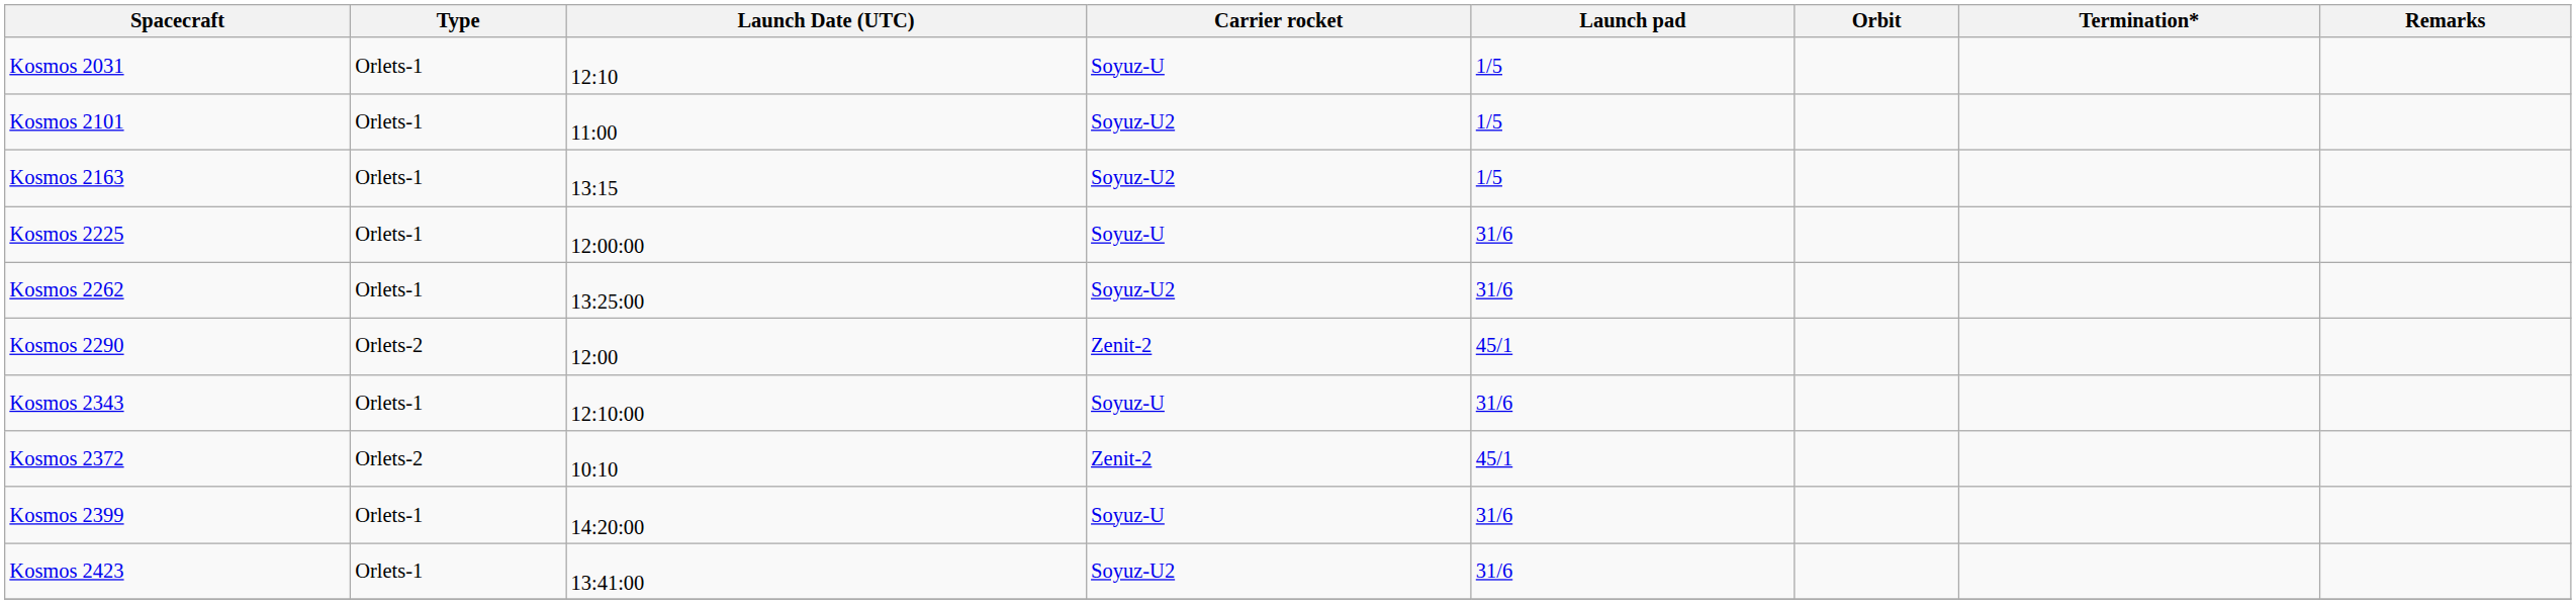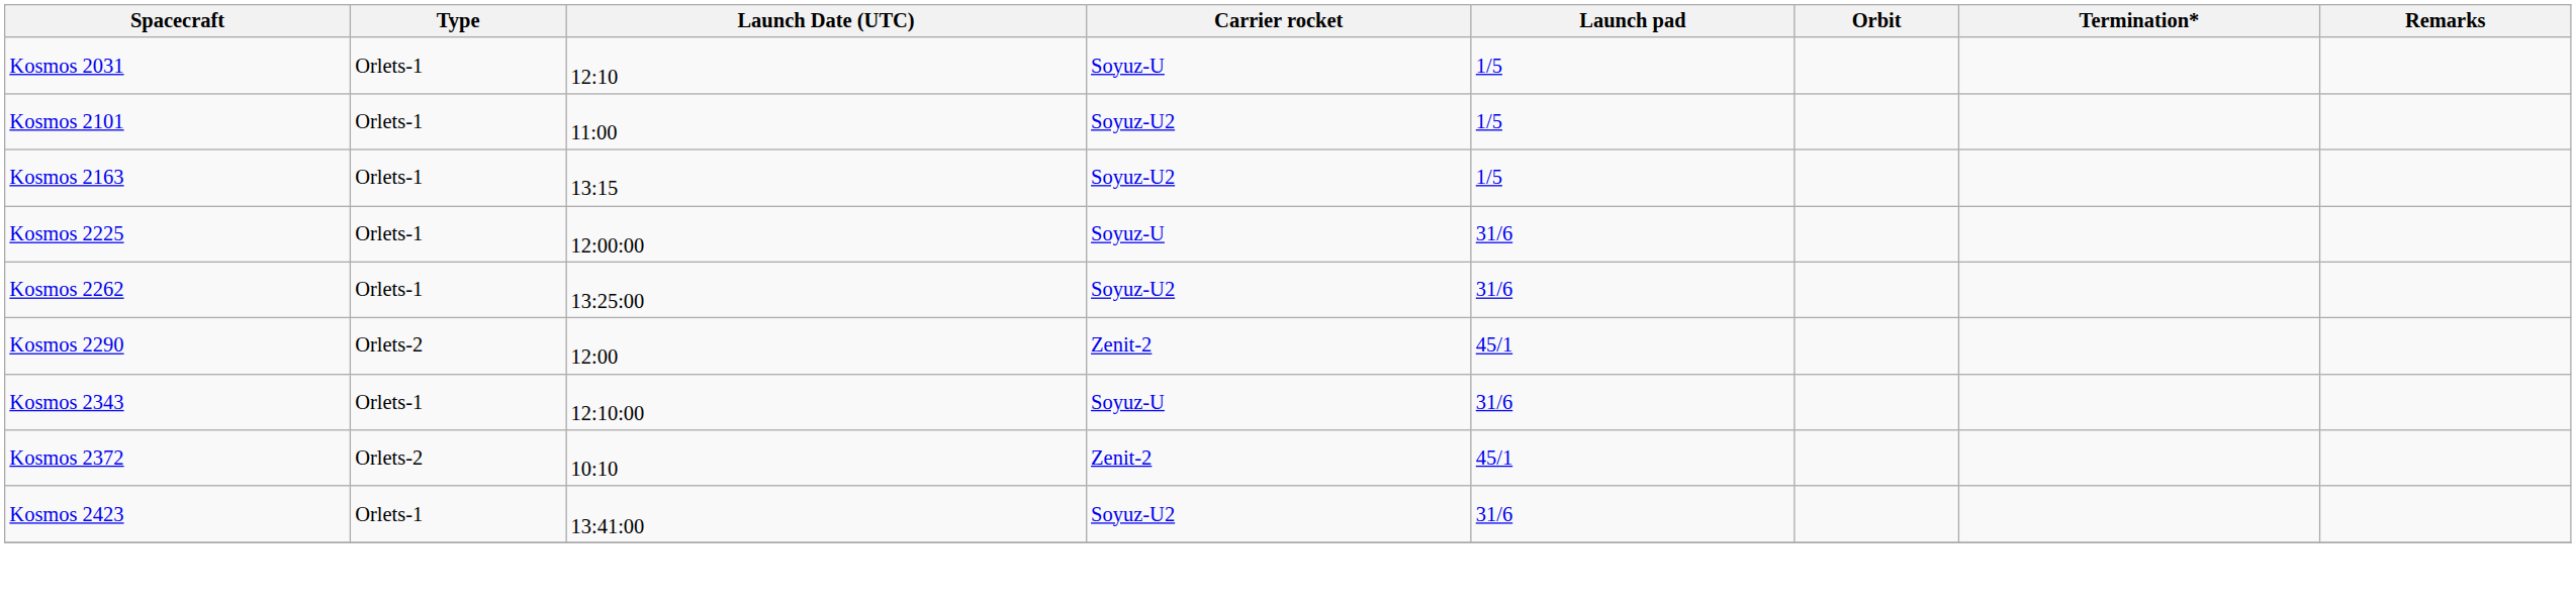- row: Kosmos 2399 | Orlets-1 | 14:20:00 | Soyuz-U | 31/6
